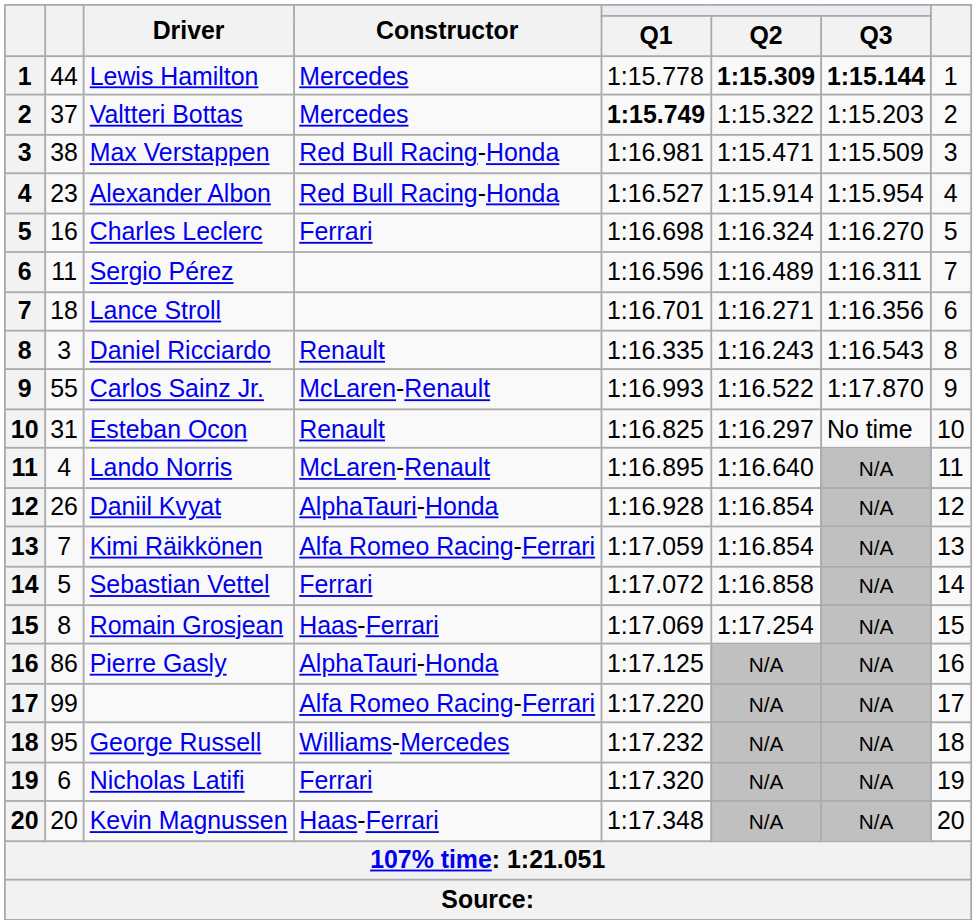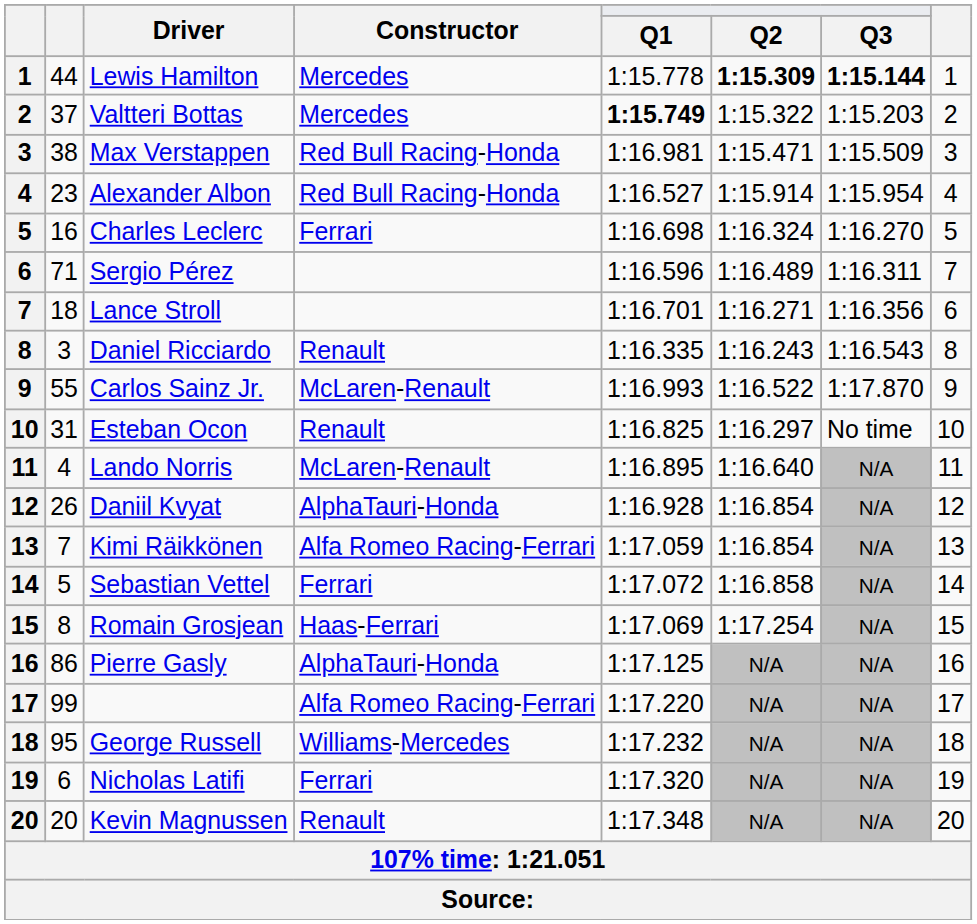Sergio Pérez | column 2: 11 -> 71
Kevin Magnussen | Constructor: Haas-Ferrari -> Renault
